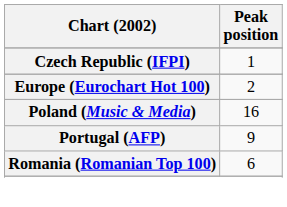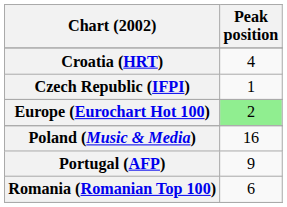+ row: Croatia (HRT) | 4
Europe (Eurochart Hot 100) | Peak position: no background -> lightgreen background
